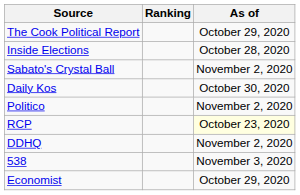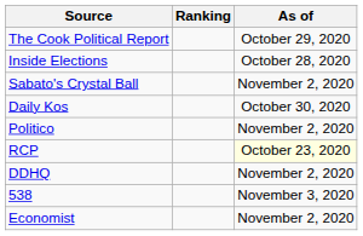Economist | As of: October 29, 2020 -> November 2, 2020
